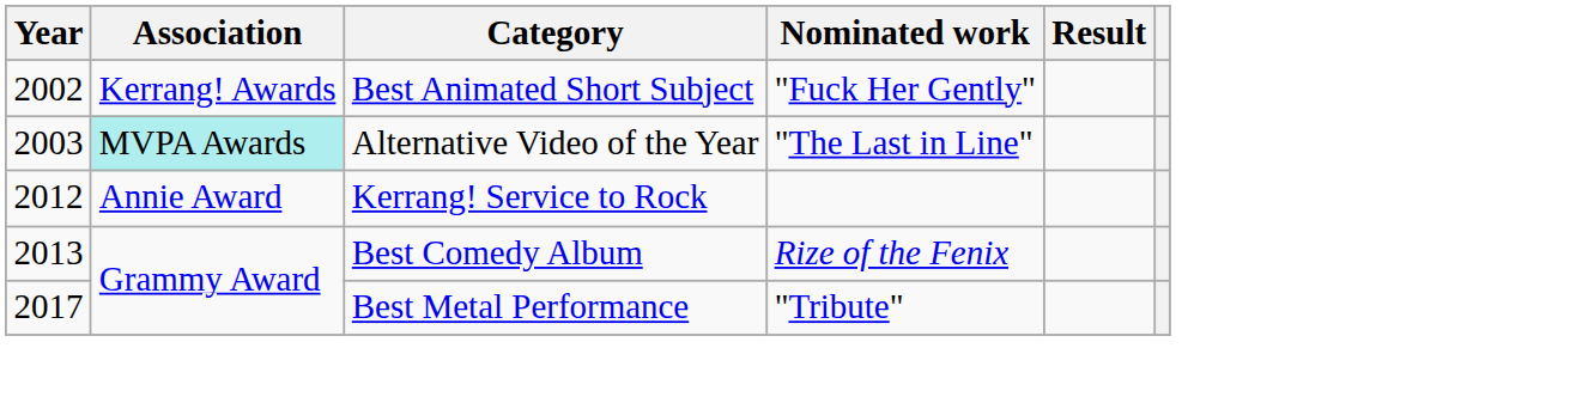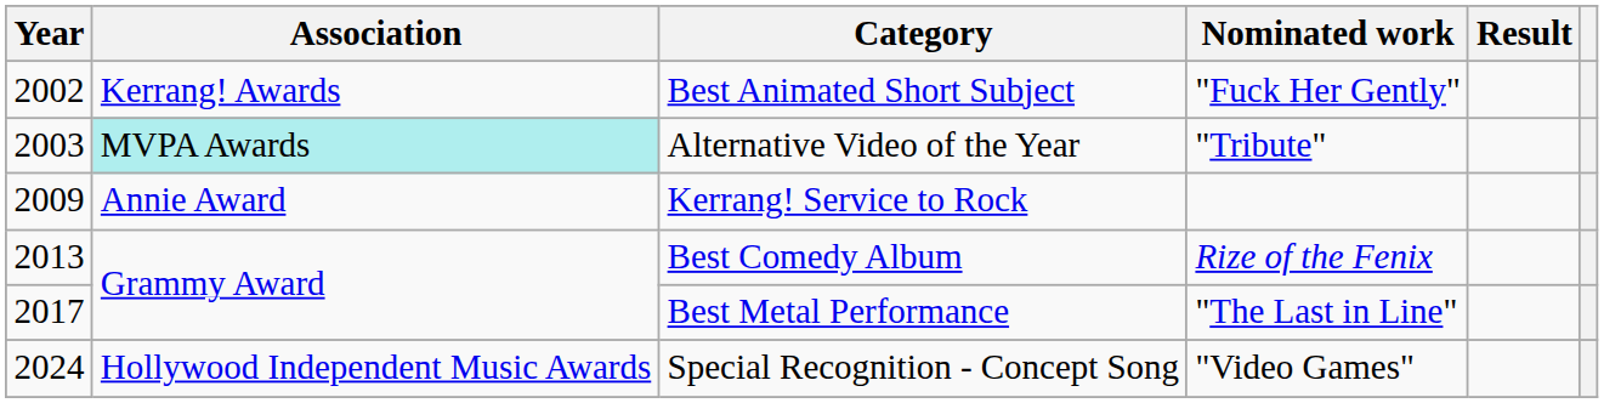Alternative Video of the Year | Nominated work: "The Last in Line" -> "Tribute"
Kerrang! Service to Rock | Year: 2012 -> 2009
Best Metal Performance | Nominated work: "Tribute" -> "The Last in Line"
+ row: 2024 | Hollywood Independent Music Awards | Special Recognition - Concept Song | "Video Games"
